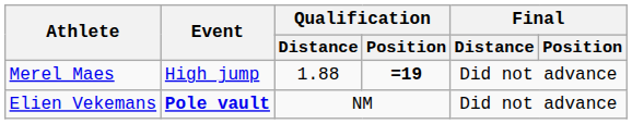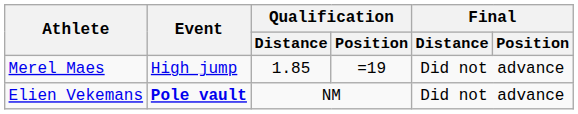Merel Maes | Qualification / Distance: 1.88 -> 1.85
Merel Maes | Qualification / Position: bold -> normal
